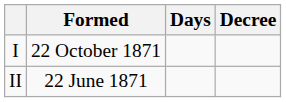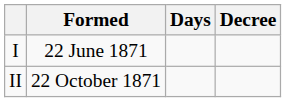I | Formed: 22 October 1871 -> 22 June 1871
II | Formed: 22 June 1871 -> 22 October 1871
